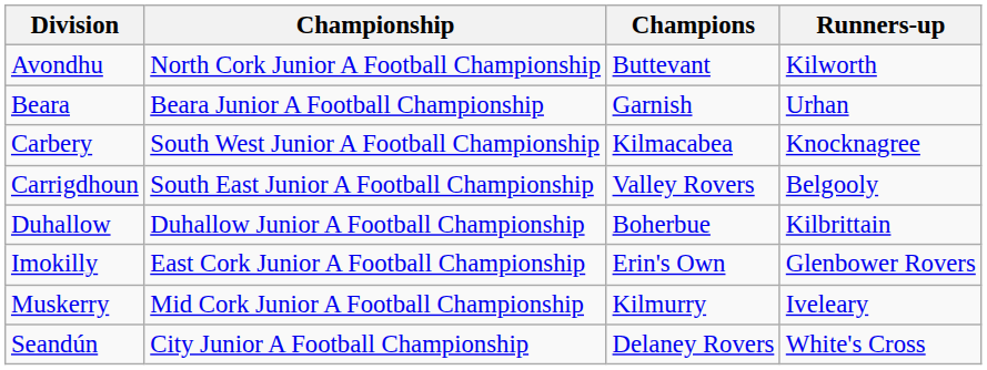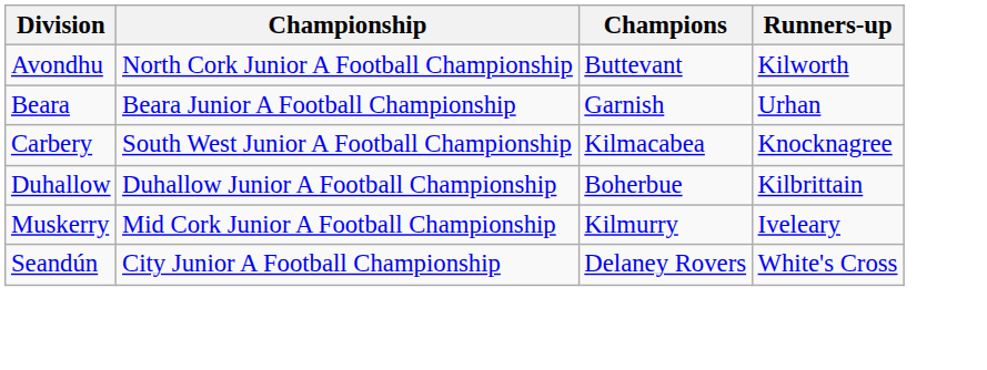- row: Carrigdhoun | South East Junior A Football Championship | Valley Rovers | Belgooly
- row: Imokilly | East Cork Junior A Football Championship | Erin's Own | Glenbower Rovers
